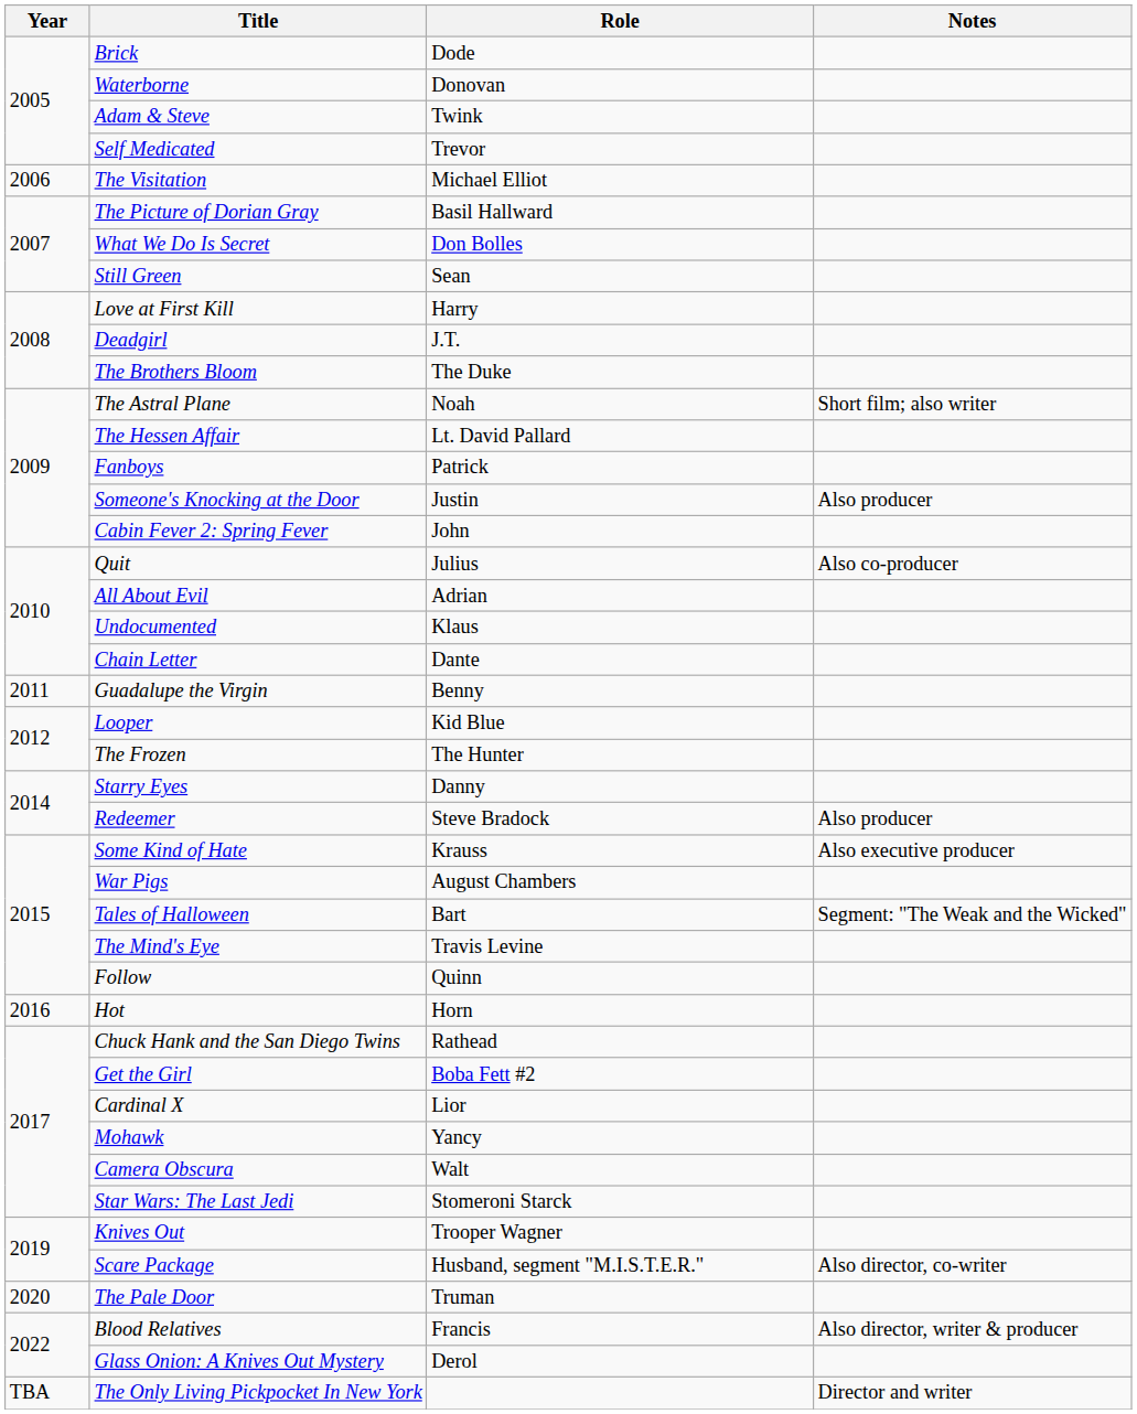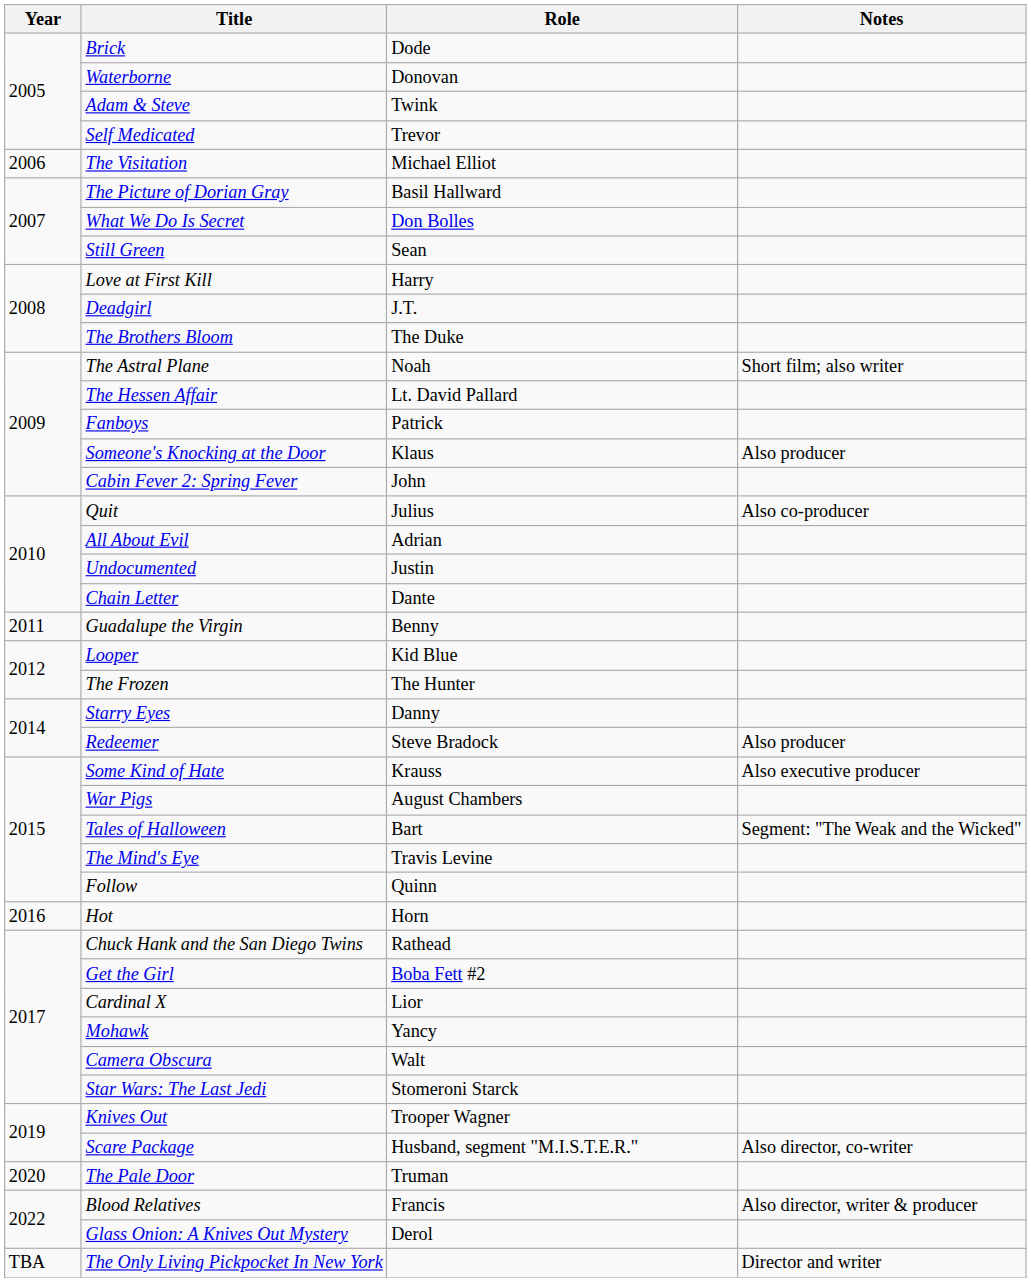Someone's Knocking at the Door | Role: Justin -> Klaus
Undocumented | Role: Klaus -> Justin
